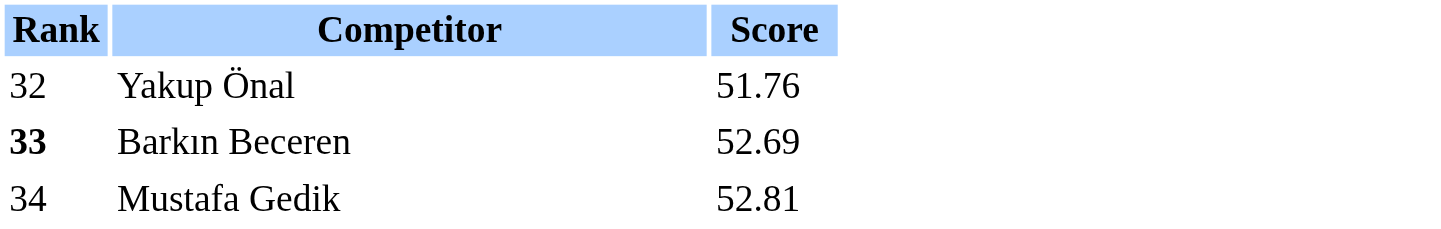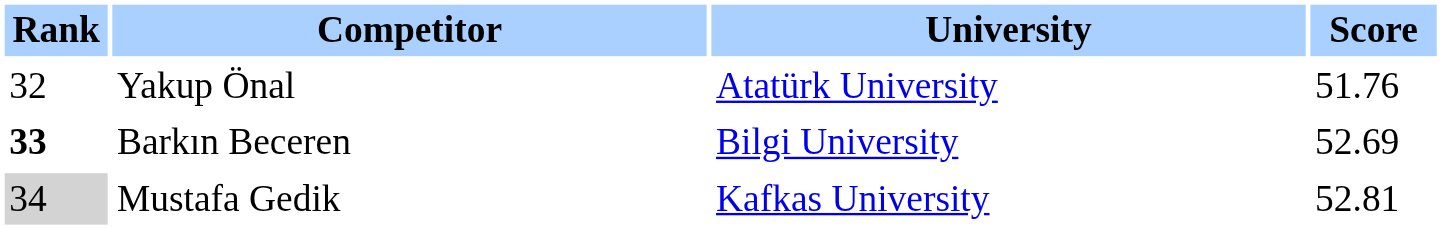+ column: University | Atatürk University | Bilgi University | Kafkas University
Mustafa Gedik | Rank: no background -> lightgrey background
